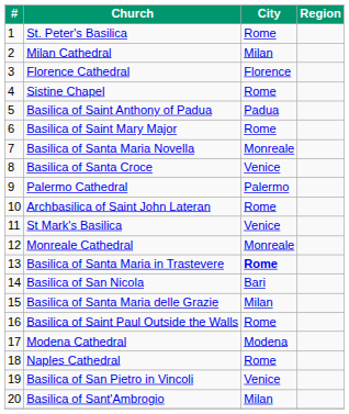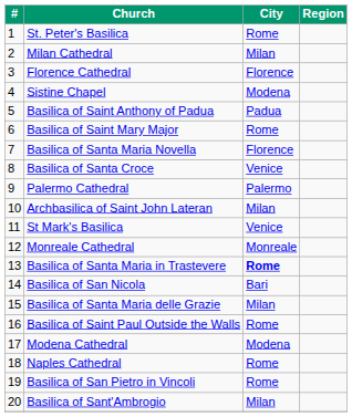Sistine Chapel | City: Rome -> Modena
Basilica of Santa Maria Novella | City: Monreale -> Florence
Archbasilica of Saint John Lateran | City: Rome -> Milan
Basilica of San Pietro in Vincoli | City: Venice -> Rome
